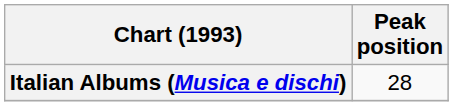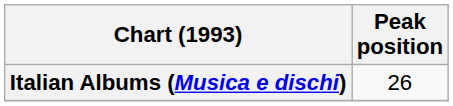Italian Albums (Musica e dischi) | Peak position: 28 -> 26
